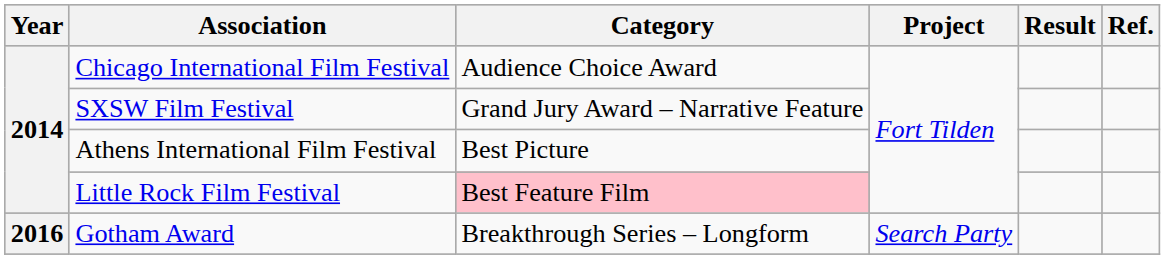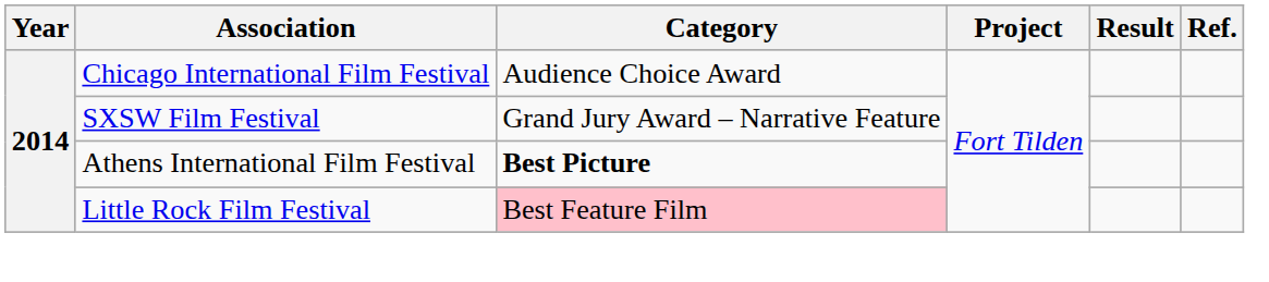Athens International Film Festival | Category: normal -> bold
- row: 2016 | Gotham Award | Breakthrough Series – Longform | Search Party
